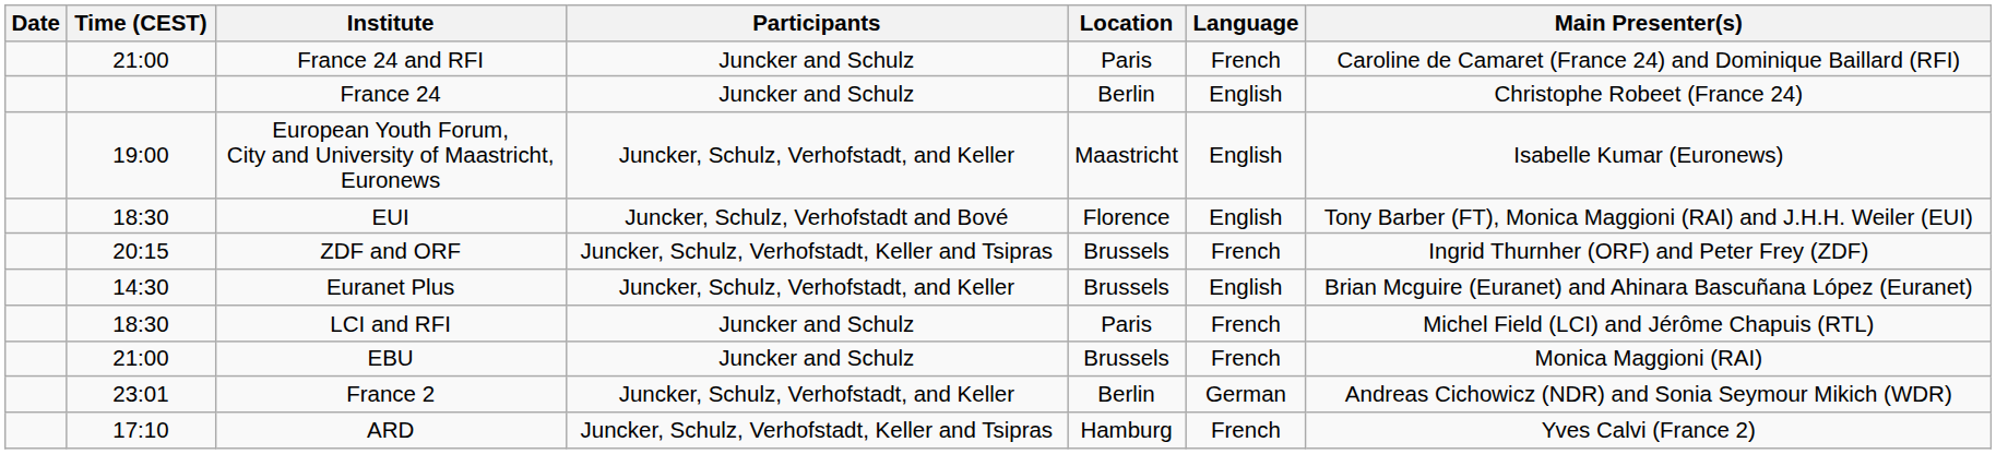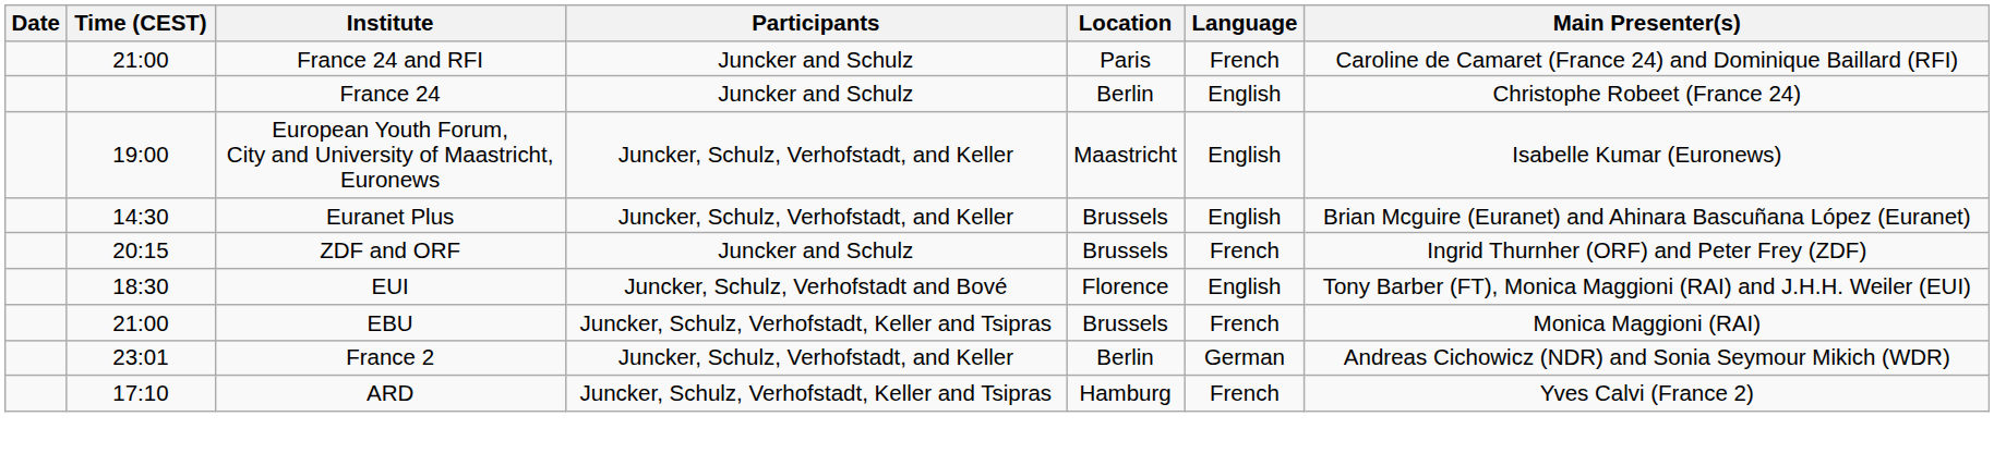rows swapped: Euranet Plus <-> EUI
ZDF and ORF | Participants: Juncker, Schulz, Verhofstadt, Keller and Tsipras -> Juncker and Schulz
- row: 18:30 | LCI and RFI | Juncker and Schulz | Paris | French | Michel Field (LCI) and Jérôme Chapuis (RTL)
EBU | Participants: Juncker and Schulz -> Juncker, Schulz, Verhofstadt, Keller and Tsipras
